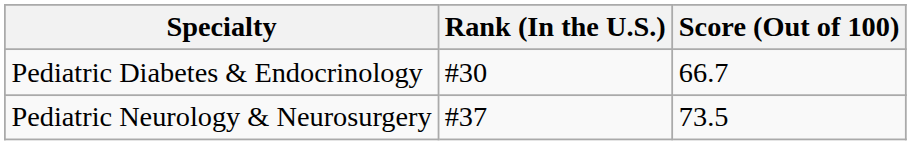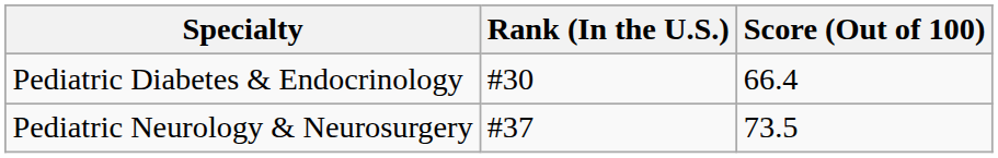Pediatric Diabetes & Endocrinology | Score (Out of 100): 66.7 -> 66.4
